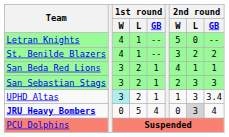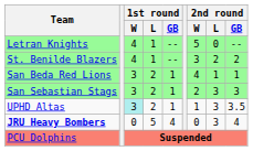UPHD Altas | 2nd round / GB: 3.4 -> 3.5
JRU Heavy Bombers | 2nd round / L: lightgrey background -> no background
